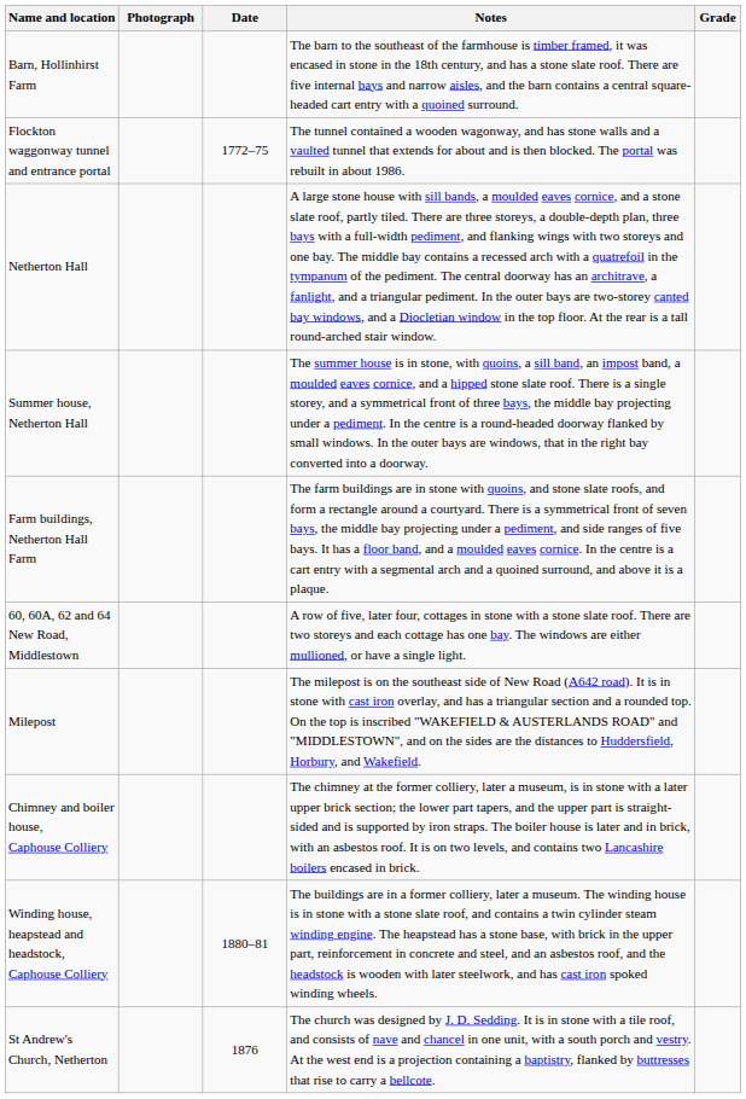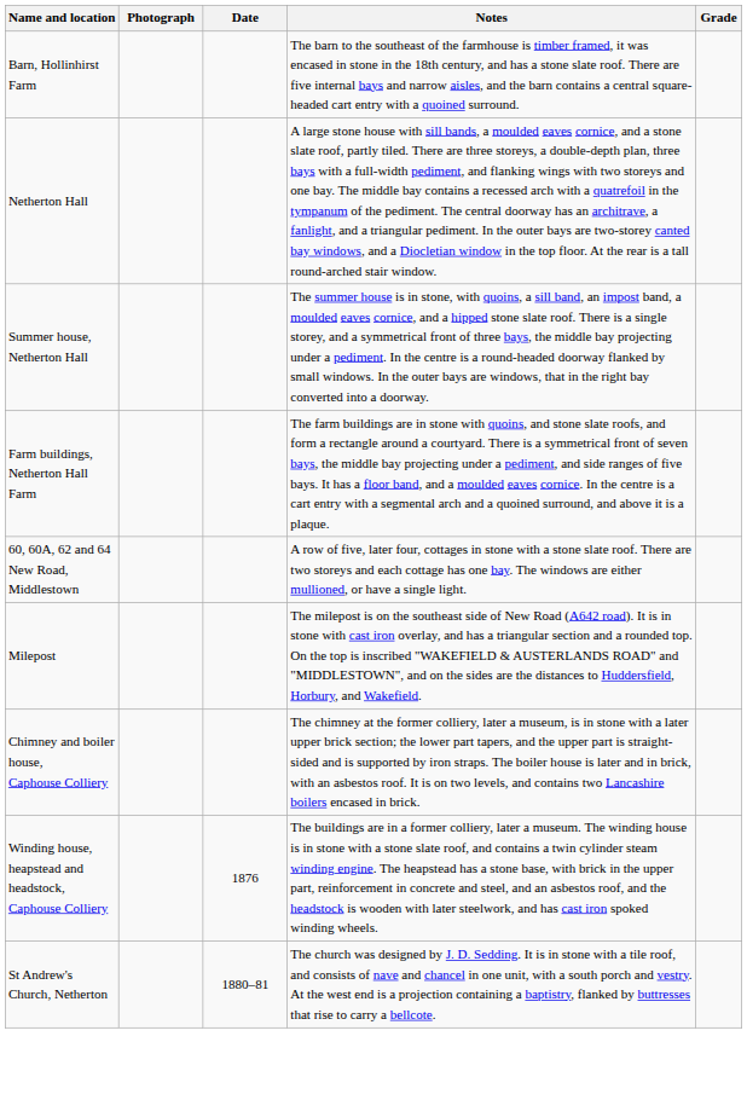- row: Flockton waggonway tunnel and entrance portal | 1772–75 | The tunnel contained a wooden wagonway, and has stone walls and a vaulted tunnel that extends for about and is then blocked. The portal was rebuilt in about 1986.
Winding house, heapstead and headstock, Caphouse Colliery | Date: 1880–81 -> 1876
St Andrew's Church, Netherton | Date: 1876 -> 1880–81
